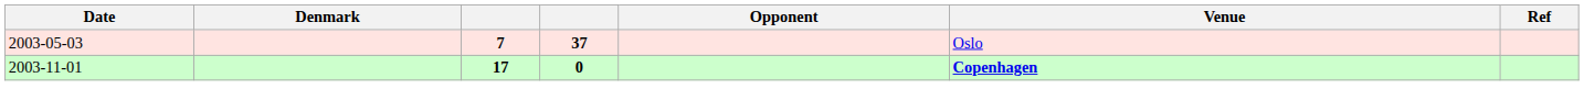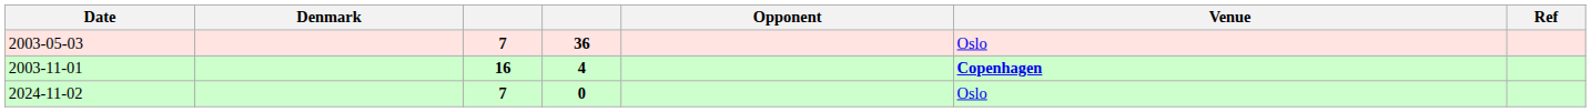2003-05-03 | column 4: 37 -> 36
2003-11-01 | column 3: 17 -> 16
2003-11-01 | column 4: 0 -> 4
+ row: 2024-11-02 | 7 | 0 | Oslo
